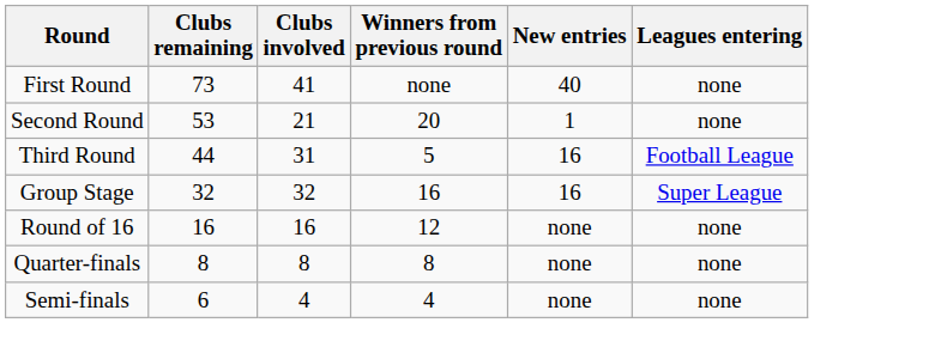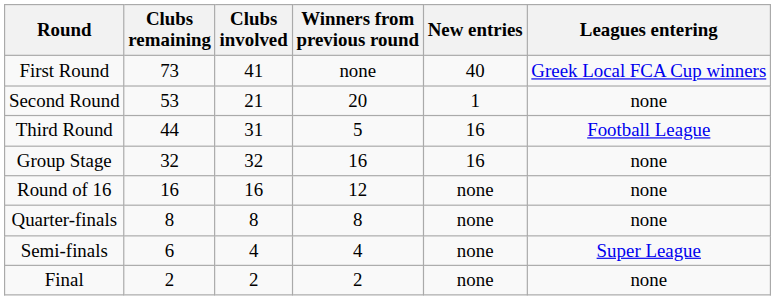First Round | Leagues entering: none -> Greek Local FCA Cup winners
Group Stage | Leagues entering: Super League -> none
Semi-finals | Leagues entering: none -> Super League
+ row: Final | 2 | 2 | 2 | none | none
